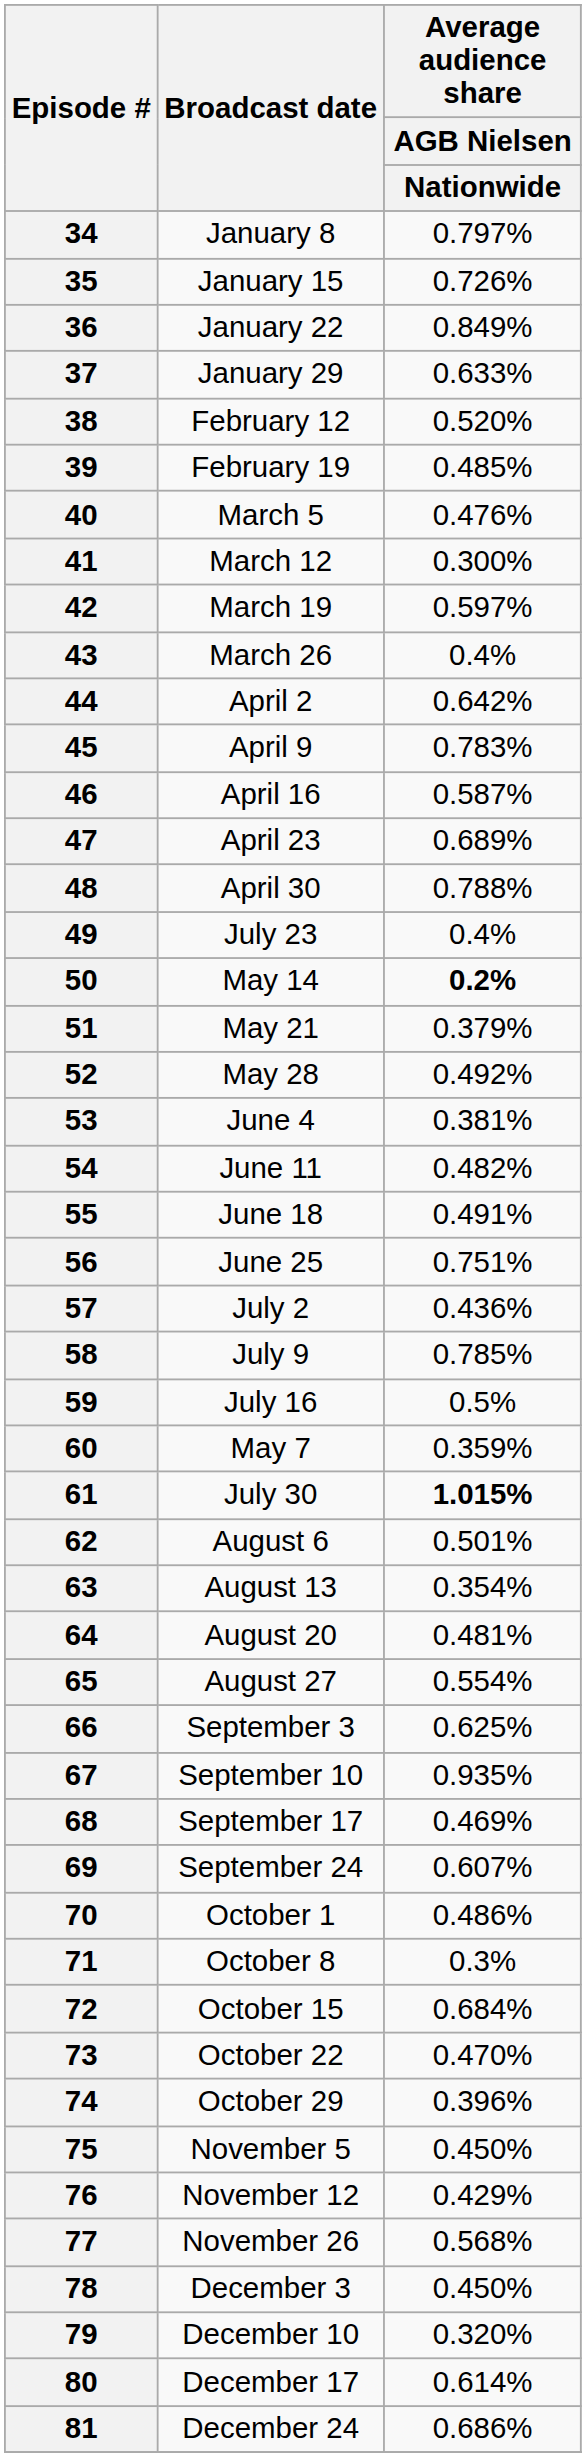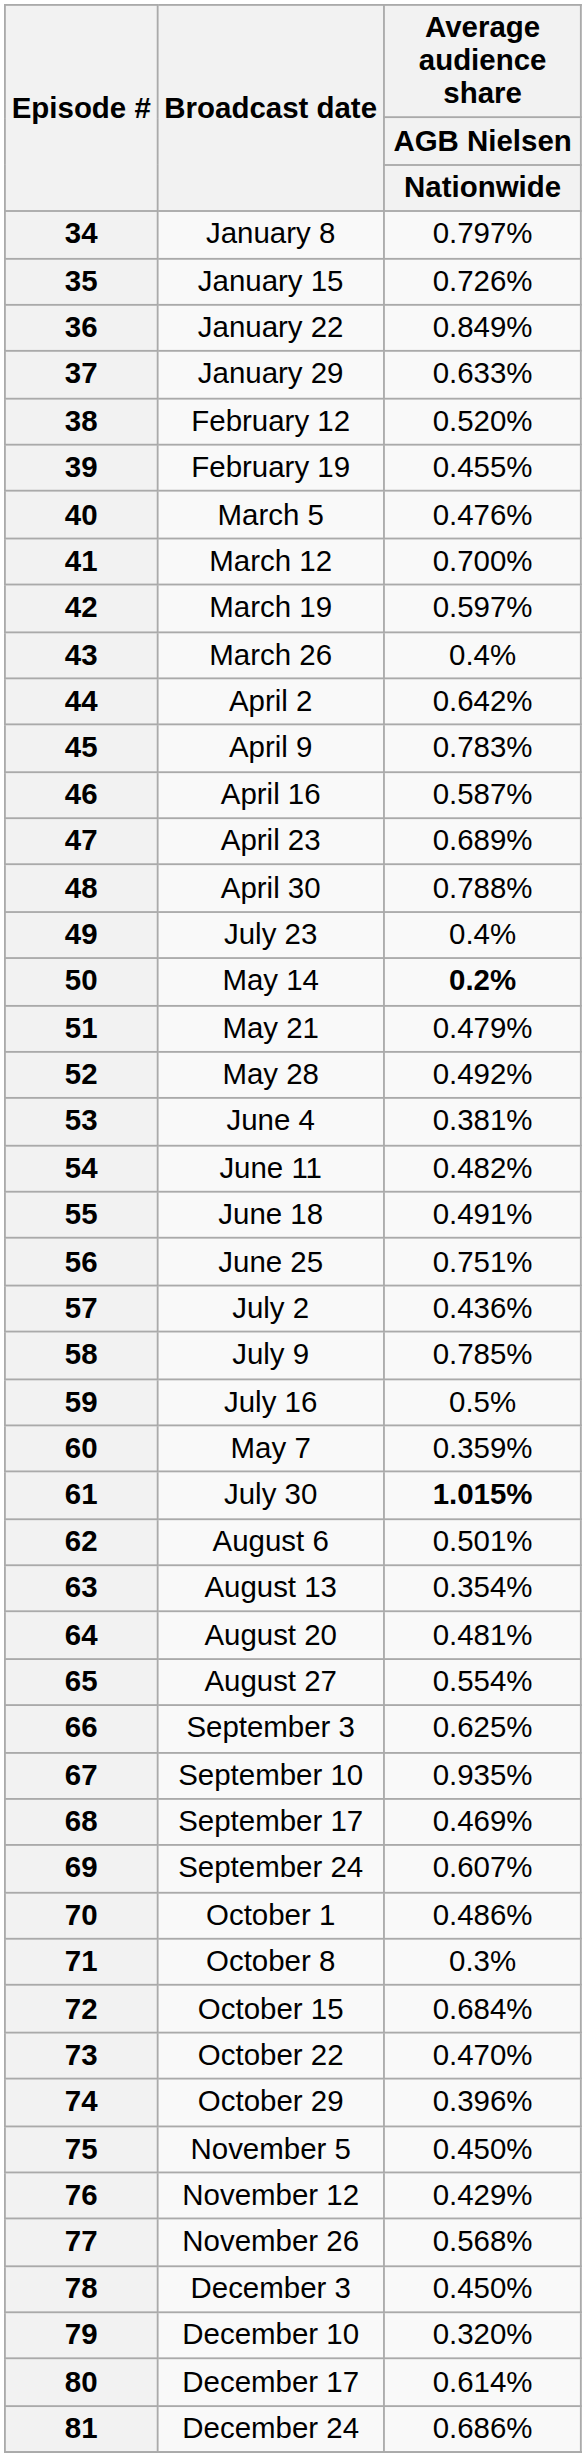39 | Average audience share / AGB Nielsen / Nationwide: 0.485% -> 0.455%
41 | Average audience share / AGB Nielsen / Nationwide: 0.300% -> 0.700%
51 | Average audience share / AGB Nielsen / Nationwide: 0.379% -> 0.479%
